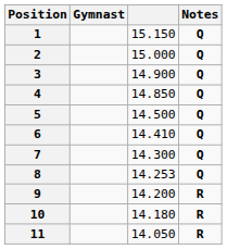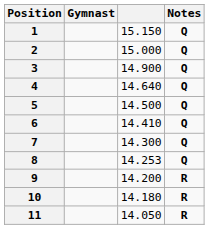4 | column 3: 14.850 -> 14.640
